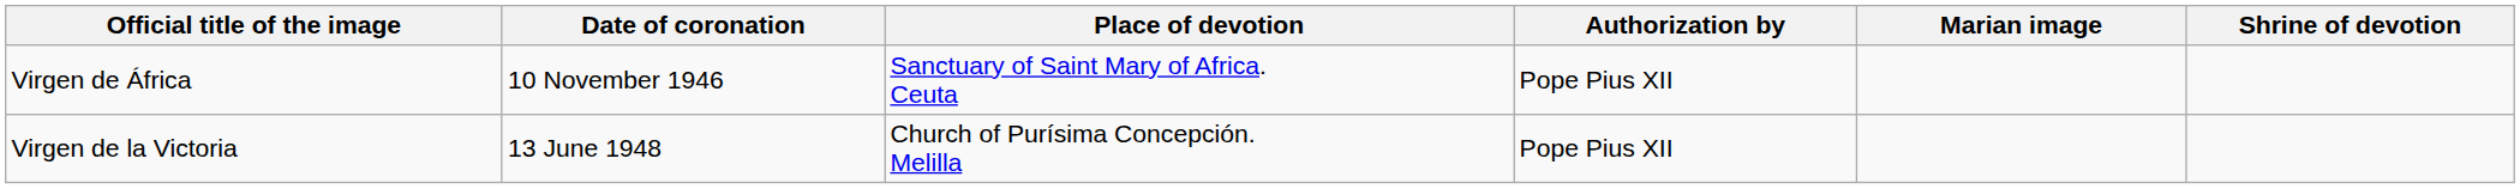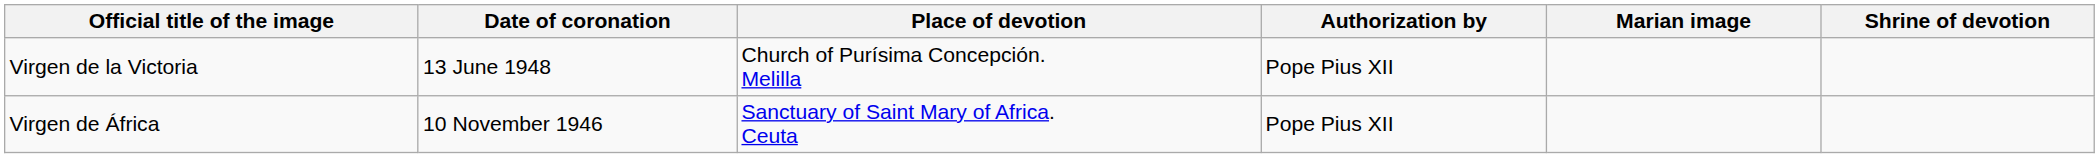rows swapped: Virgen de África <-> Virgen de la Victoria
